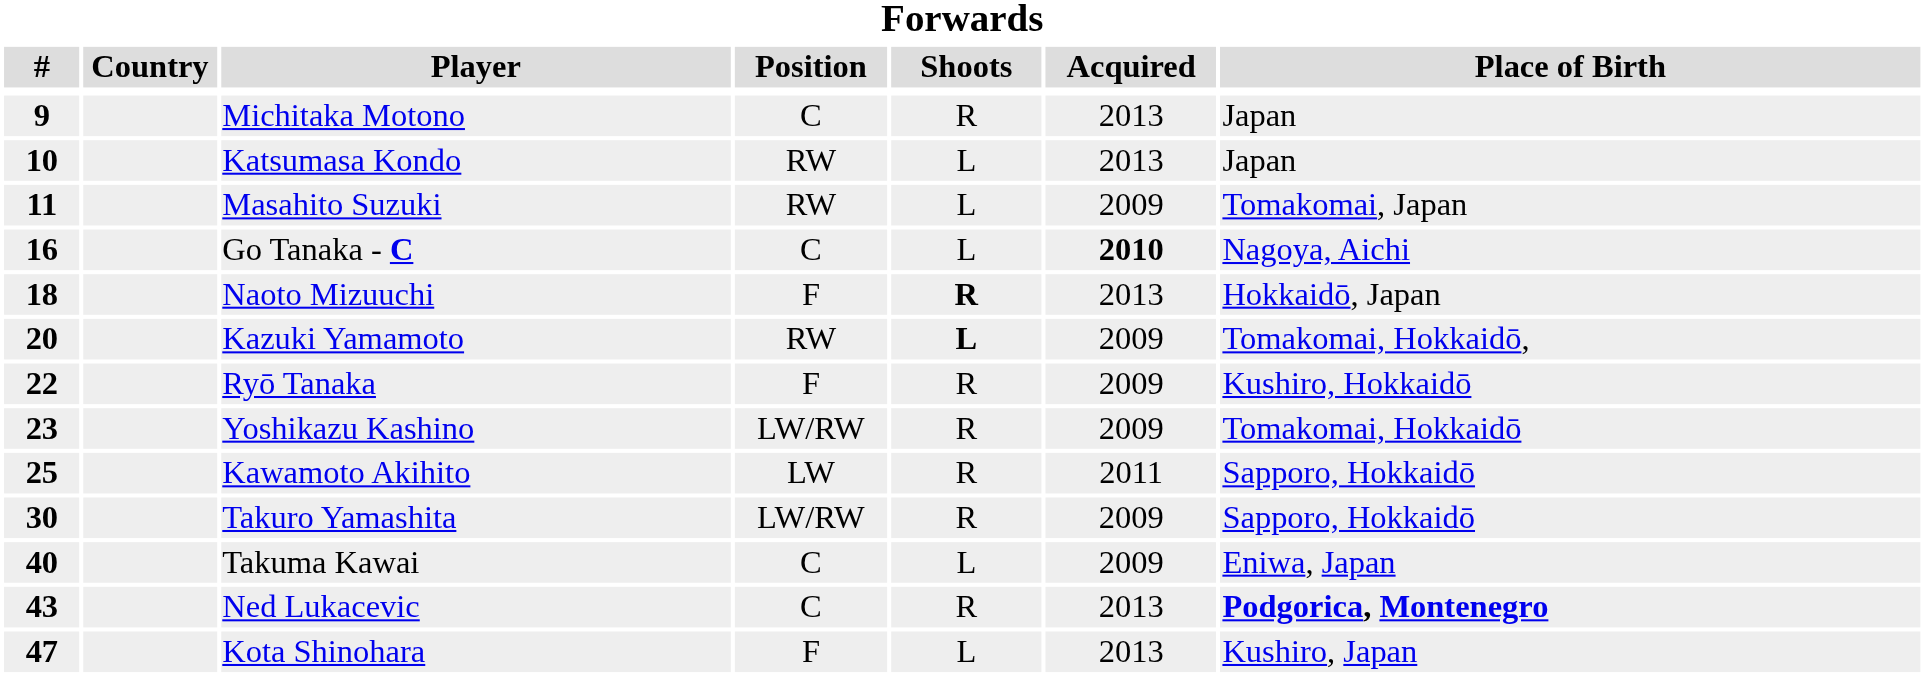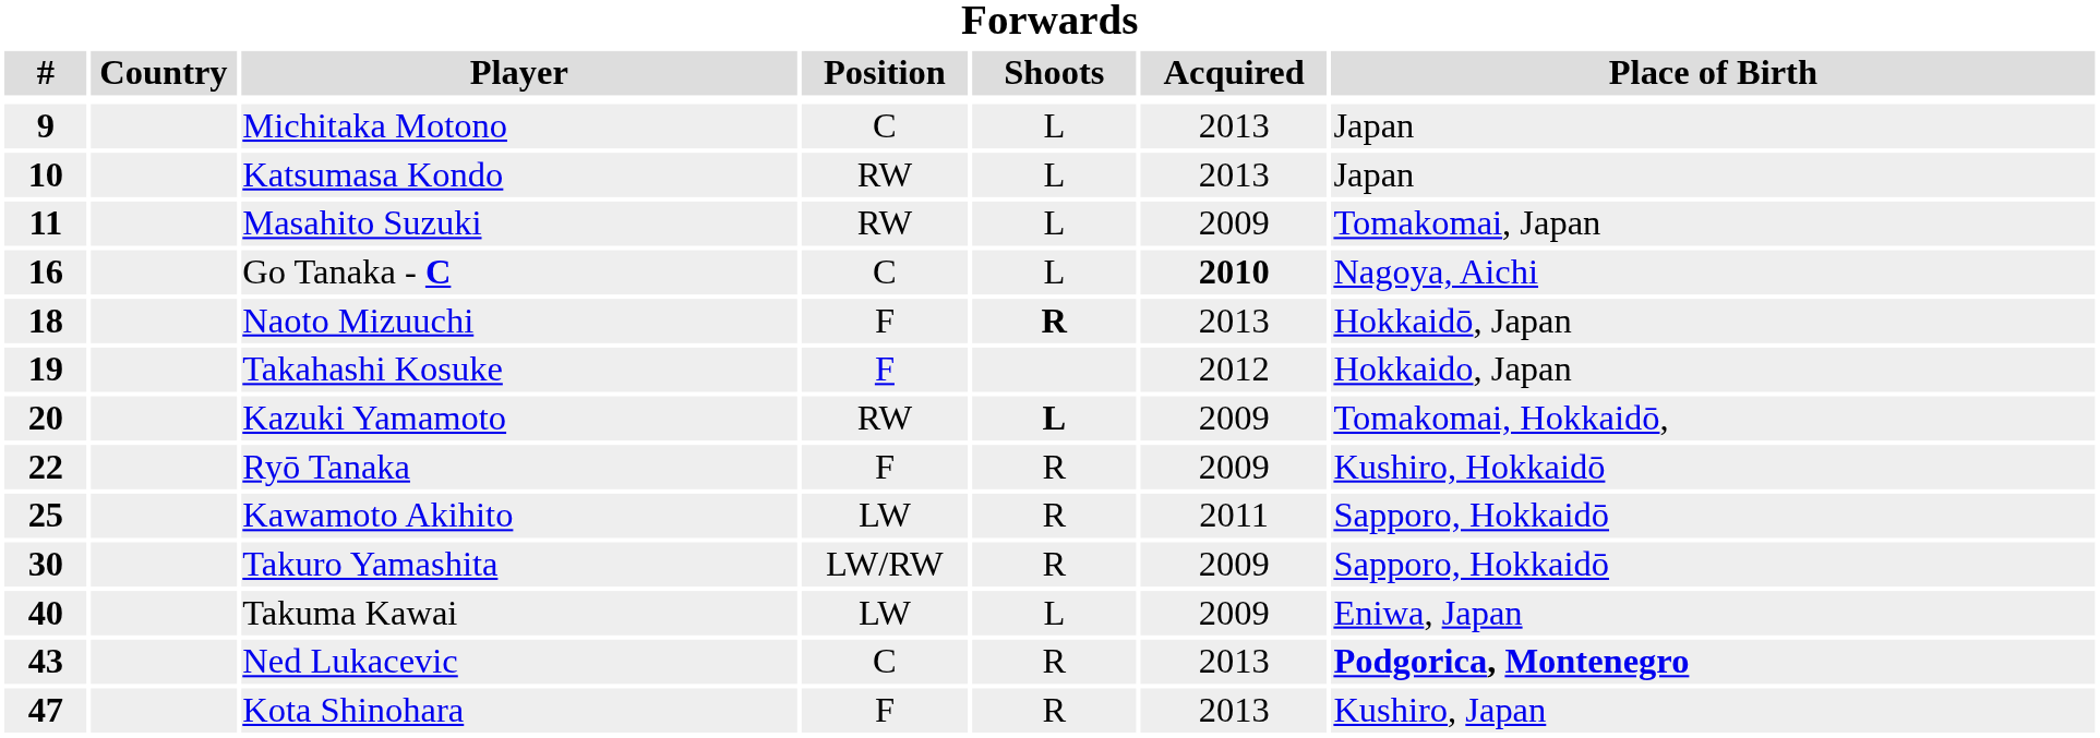Michitaka Motono | Shoots: R -> L
+ row: 19 | Takahashi Kosuke | F | 2012 | Hokkaido, Japan
- row: 23 | Yoshikazu Kashino | LW/RW | R | 2009 | Tomakomai, Hokkaidō
Takuma Kawai | Position: C -> LW
Kota Shinohara | Shoots: L -> R
